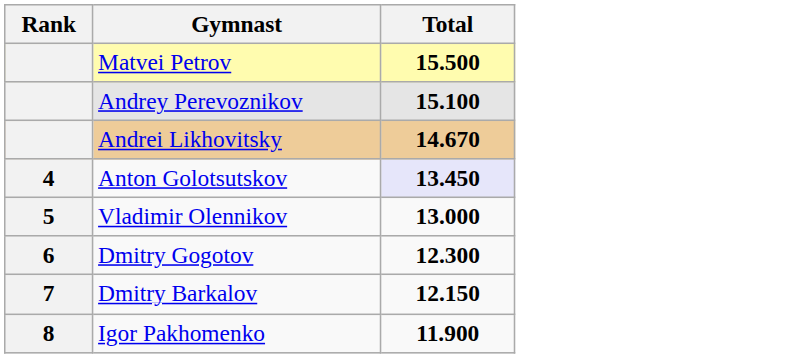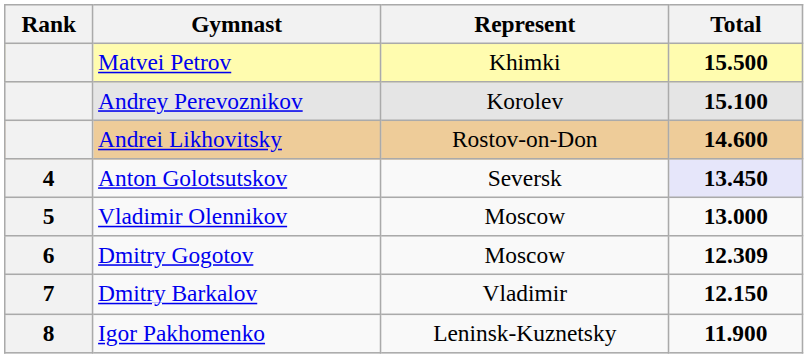+ column: Represent | Khimki | Korolev | Rostov-on-Don | Seversk | Moscow | Moscow | Vladimir | Leninsk-Kuznetsky
Andrei Likhovitsky | Total: 14.670 -> 14.600
Dmitry Gogotov | Total: 12.300 -> 12.309
